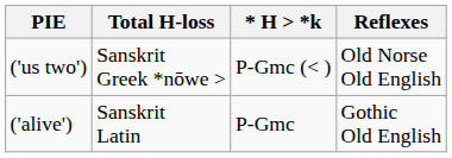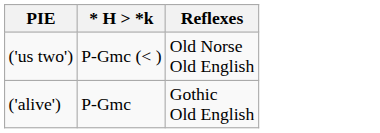- column: Total H-loss | Sanskrit Greek *nōwe > | Sanskrit Latin
